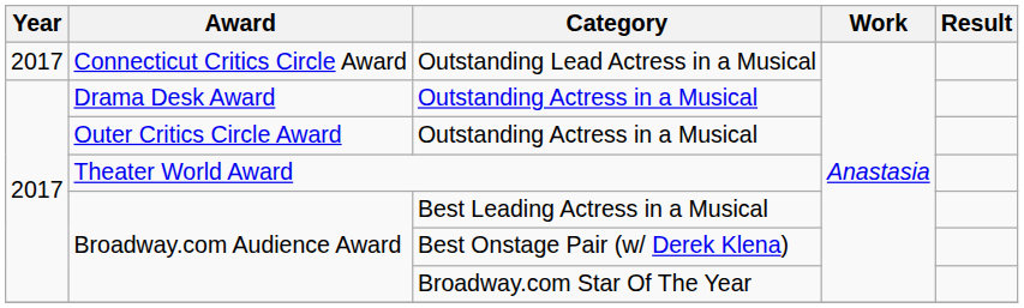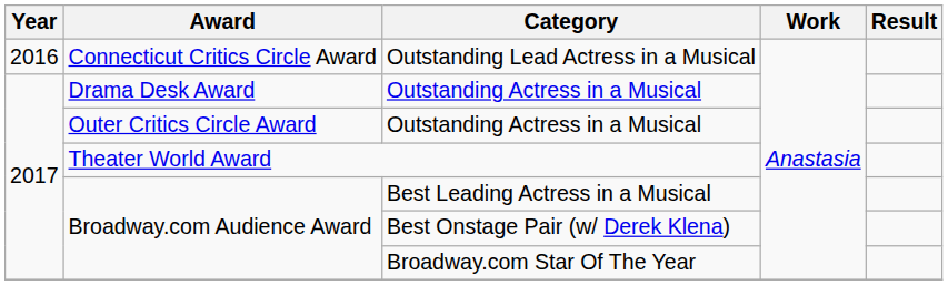Outstanding Lead Actress in a Musical | Year: 2017 -> 2016
